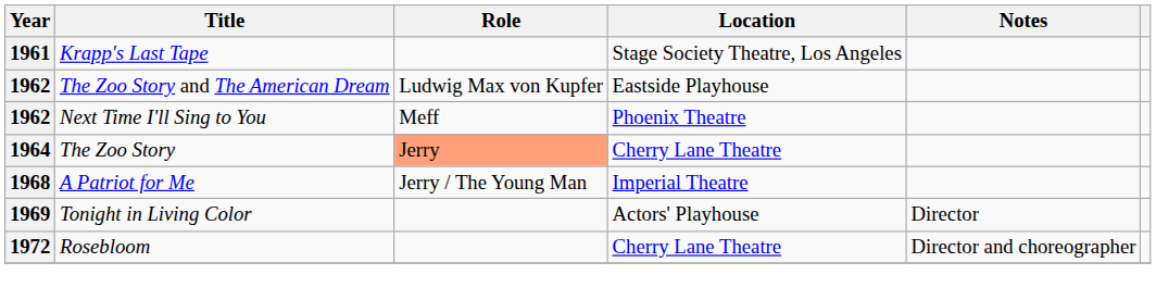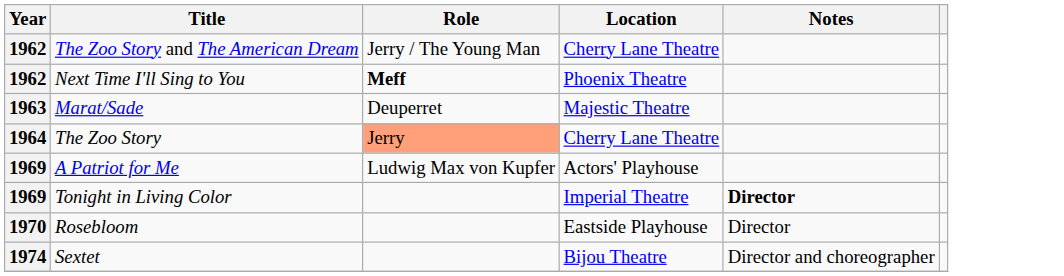- row: 1961 | Krapp's Last Tape | Stage Society Theatre, Los Angeles
The Zoo Story and The American Dream | Role: Ludwig Max von Kupfer -> Jerry / The Young Man
The Zoo Story and The American Dream | Location: Eastside Playhouse -> Cherry Lane Theatre
Next Time I'll Sing to You | Role: normal -> bold
+ row: 1963 | Marat/Sade | Deuperret | Majestic Theatre
A Patriot for Me | Year: 1968 -> 1969
A Patriot for Me | Role: Jerry / The Young Man -> Ludwig Max von Kupfer
A Patriot for Me | Location: Imperial Theatre -> Actors' Playhouse
Tonight in Living Color | Location: Actors' Playhouse -> Imperial Theatre
Tonight in Living Color | Notes: normal -> bold
Rosebloom | Year: 1972 -> 1970
Rosebloom | Location: Cherry Lane Theatre -> Eastside Playhouse
Rosebloom | Notes: Director and choreographer -> Director
+ row: 1974 | Sextet | Bijou Theatre | Director and choreographer
